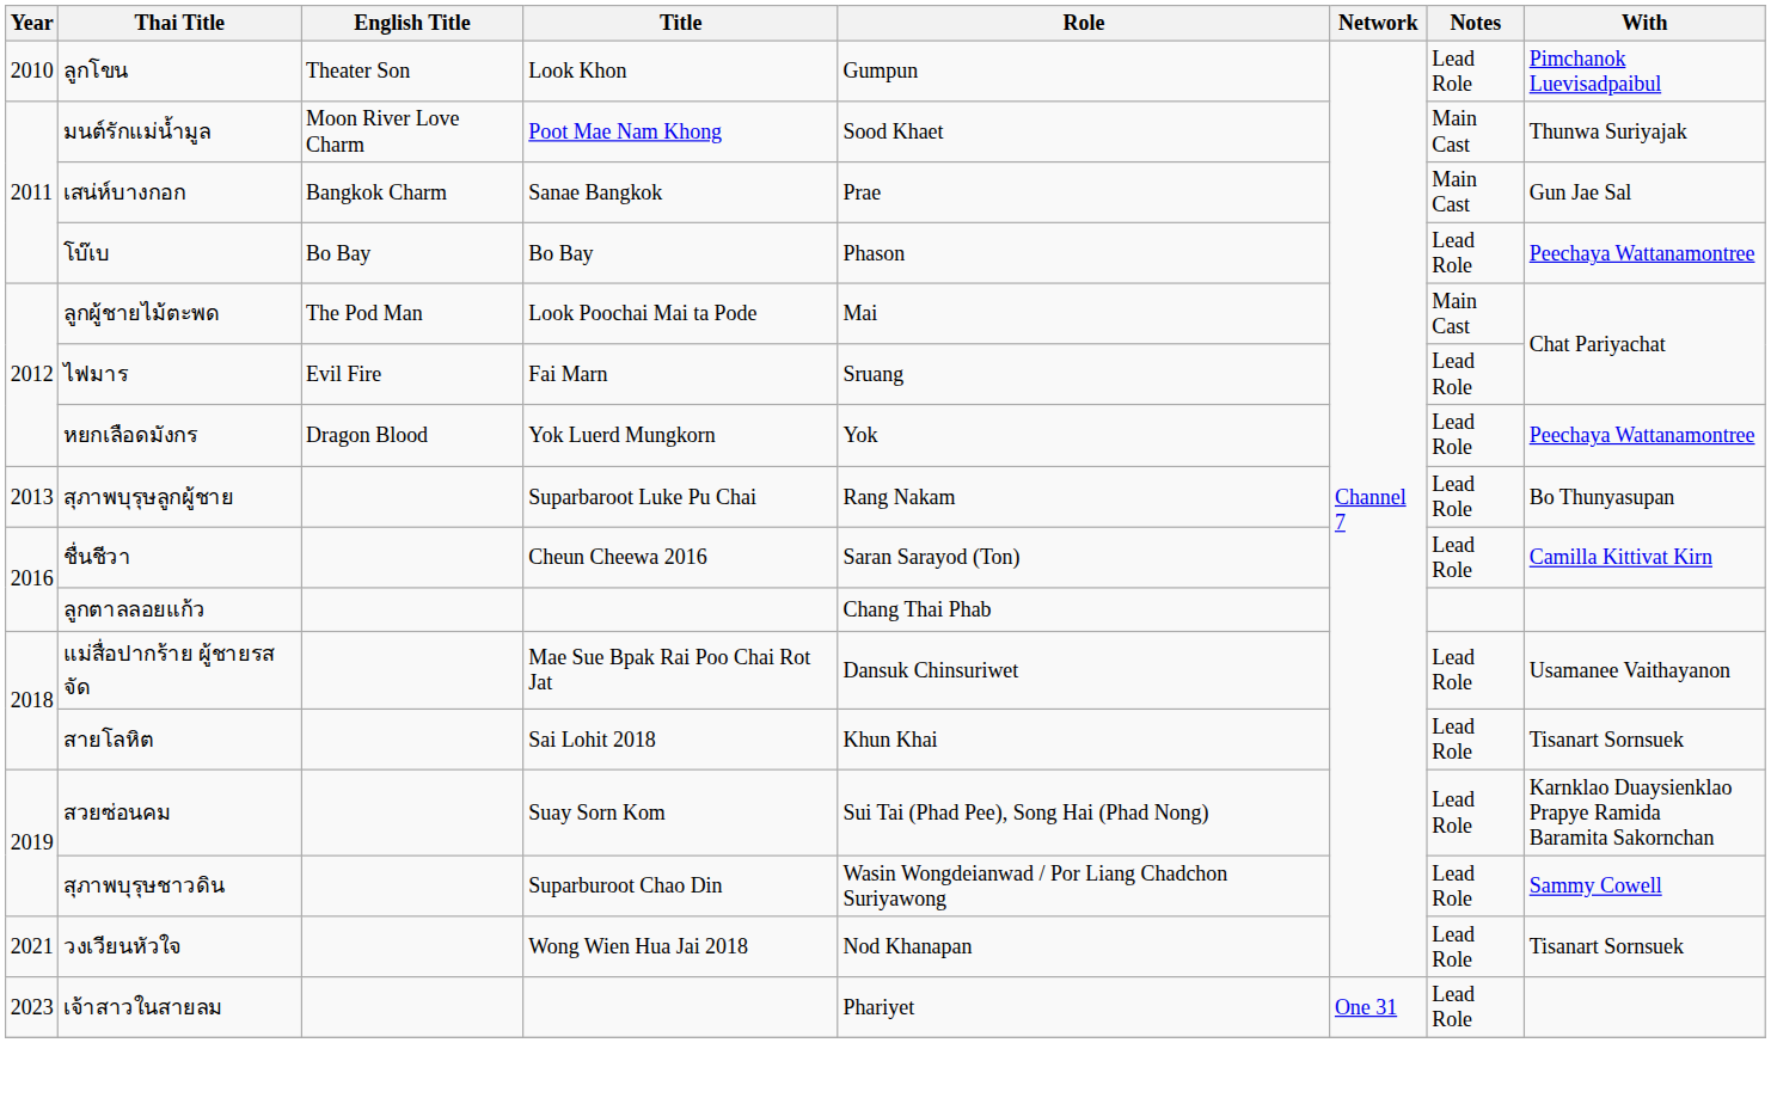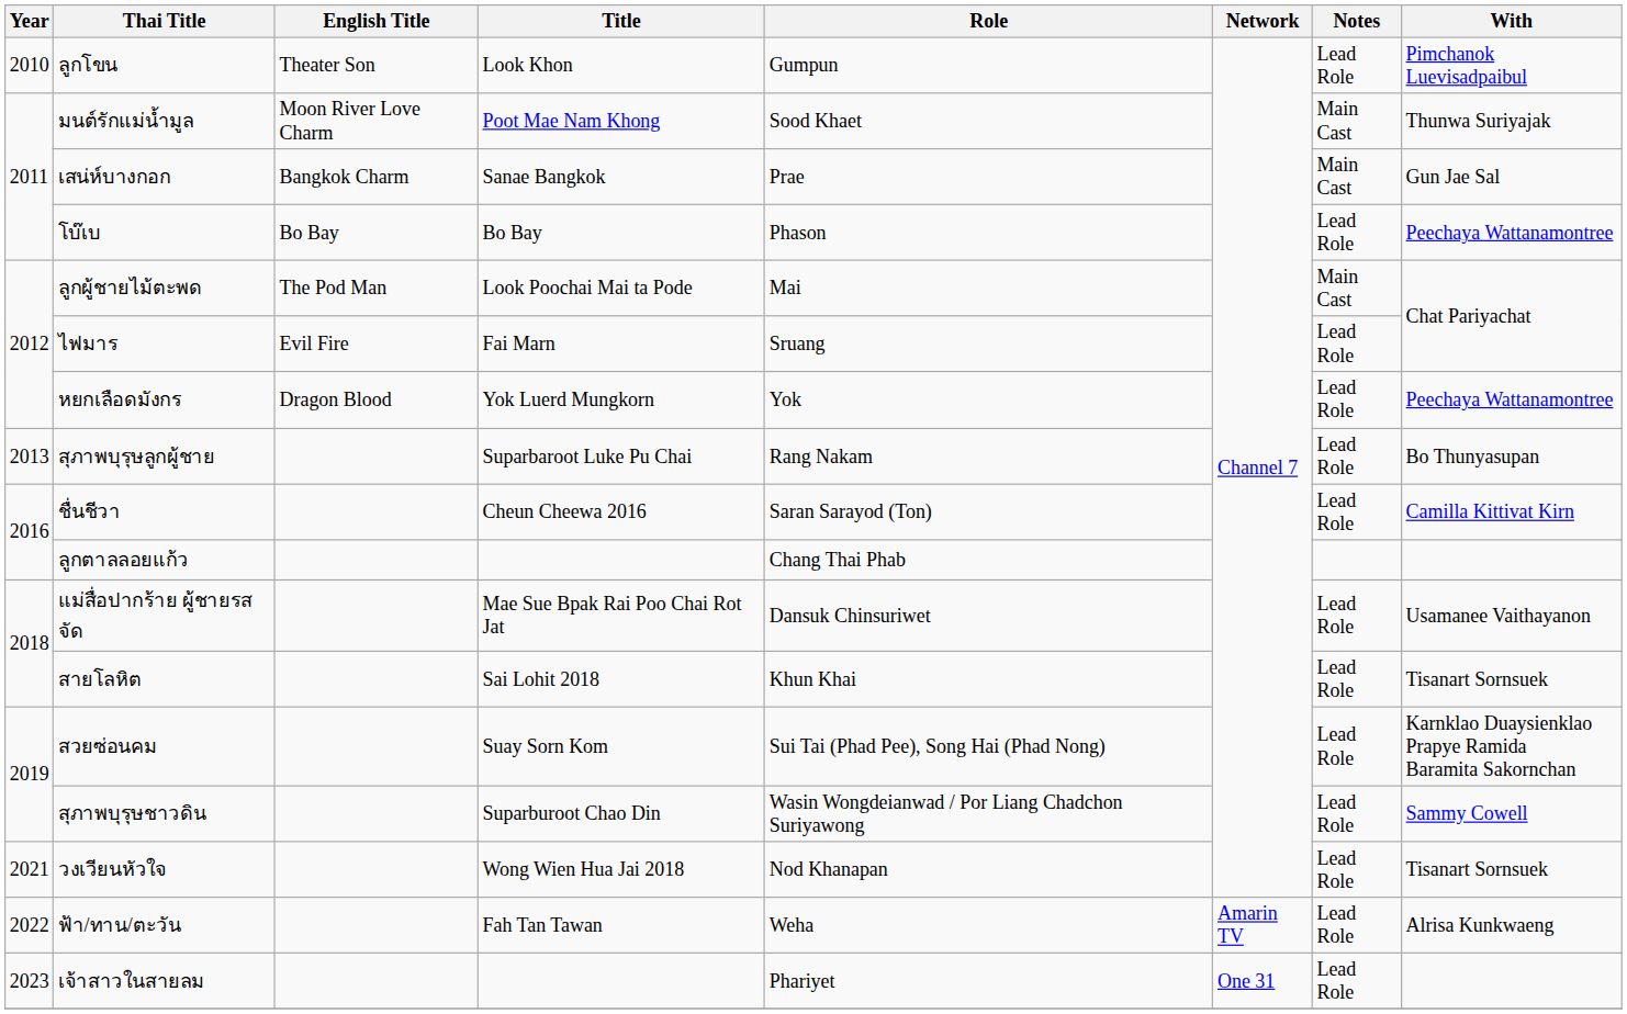+ row: 2022 | ฟ้า/ทาน/ตะวัน | Fah Tan Tawan | Weha | Amarin TV | Lead Role | Alrisa Kunkwaeng
